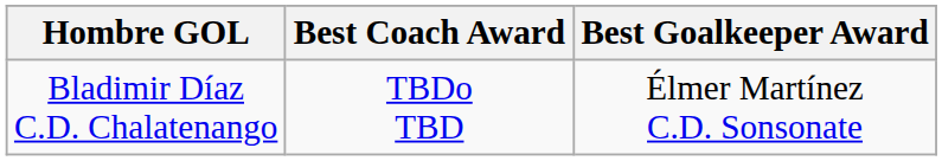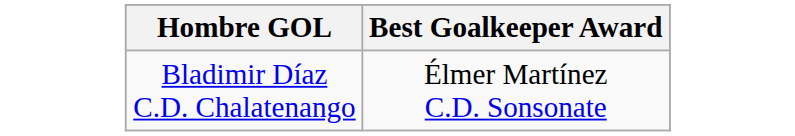- column: Best Coach Award | TBDo TBD
